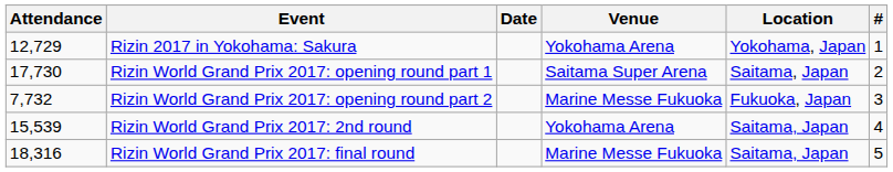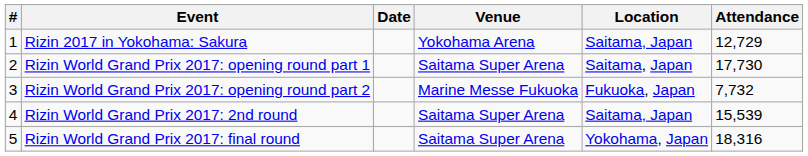columns swapped: # <-> Attendance
Rizin 2017 in Yokohama: Sakura | Location: Yokohama, Japan -> Saitama, Japan
Rizin World Grand Prix 2017: 2nd round | Venue: Yokohama Arena -> Saitama Super Arena
Rizin World Grand Prix 2017: final round | Venue: Marine Messe Fukuoka -> Saitama Super Arena
Rizin World Grand Prix 2017: final round | Location: Saitama, Japan -> Yokohama, Japan
